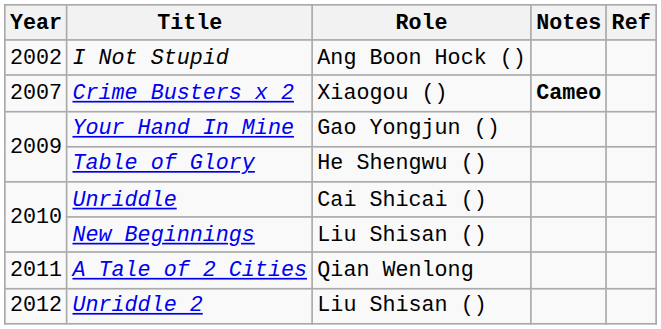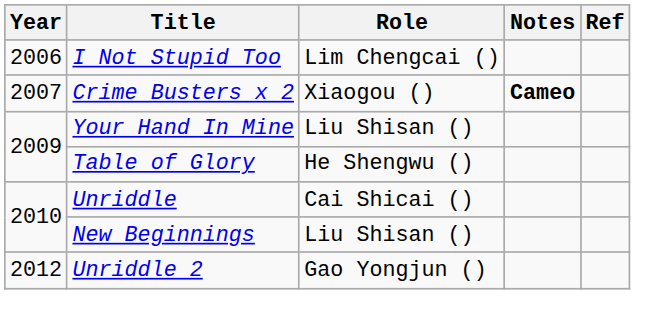- row: 2002 | I Not Stupid | Ang Boon Hock ()
+ row: 2006 | I Not Stupid Too | Lim Chengcai ()
Your Hand In Mine | Role: Gao Yongjun () -> Liu Shisan ()
- row: 2011 | A Tale of 2 Cities | Qian Wenlong
Unriddle 2 | Role: Liu Shisan () -> Gao Yongjun ()
